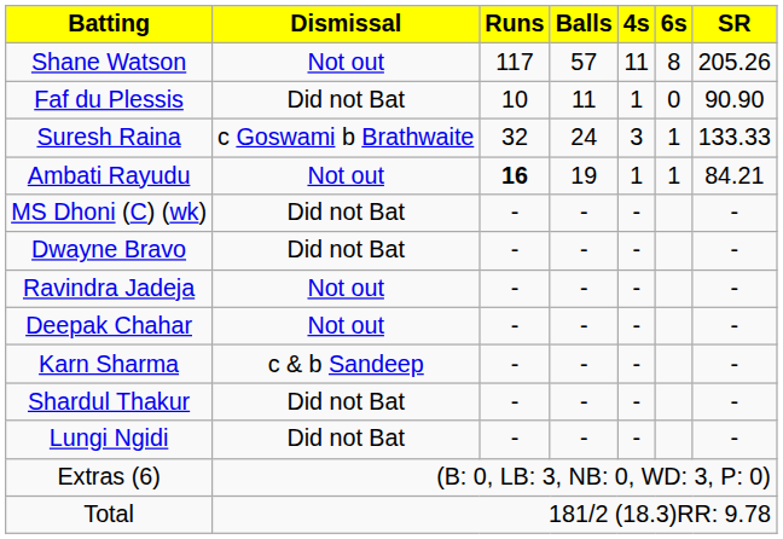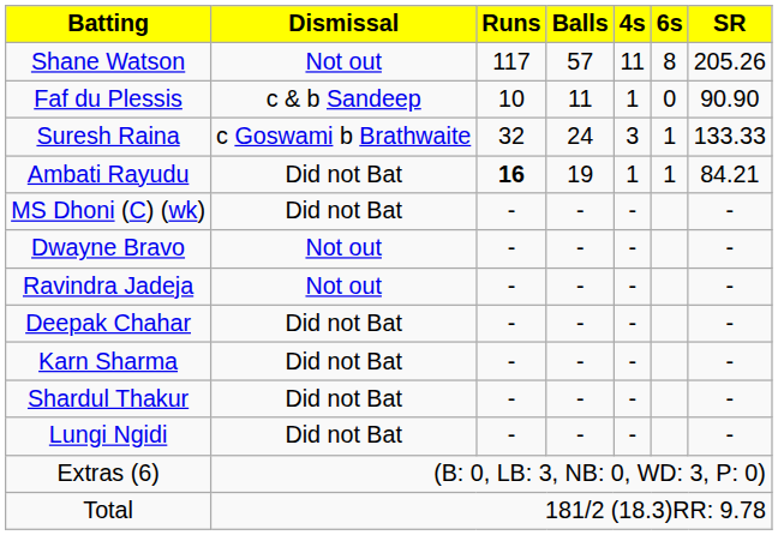Faf du Plessis | Dismissal: Did not Bat -> c & b Sandeep
Ambati Rayudu | Dismissal: Not out -> Did not Bat
Dwayne Bravo | Dismissal: Did not Bat -> Not out
Deepak Chahar | Dismissal: Not out -> Did not Bat
Karn Sharma | Dismissal: c & b Sandeep -> Did not Bat
